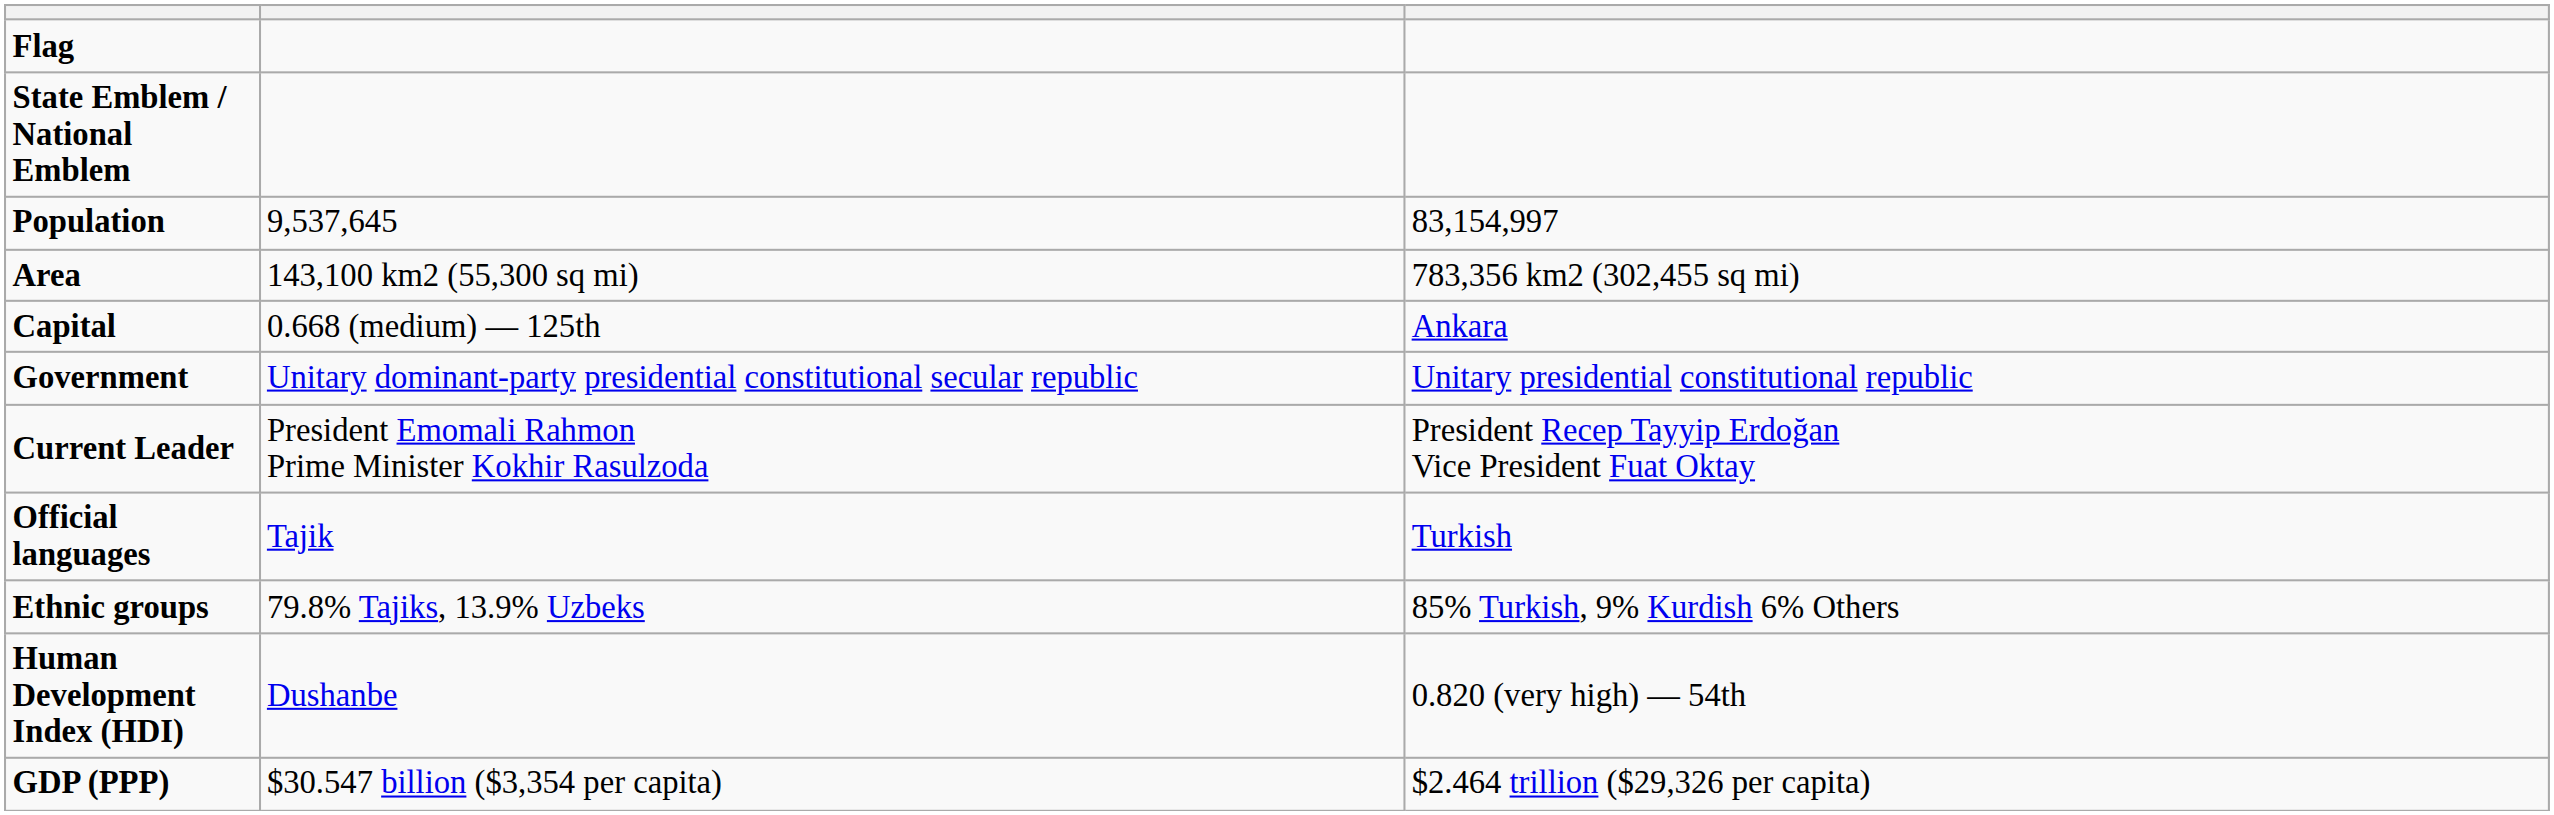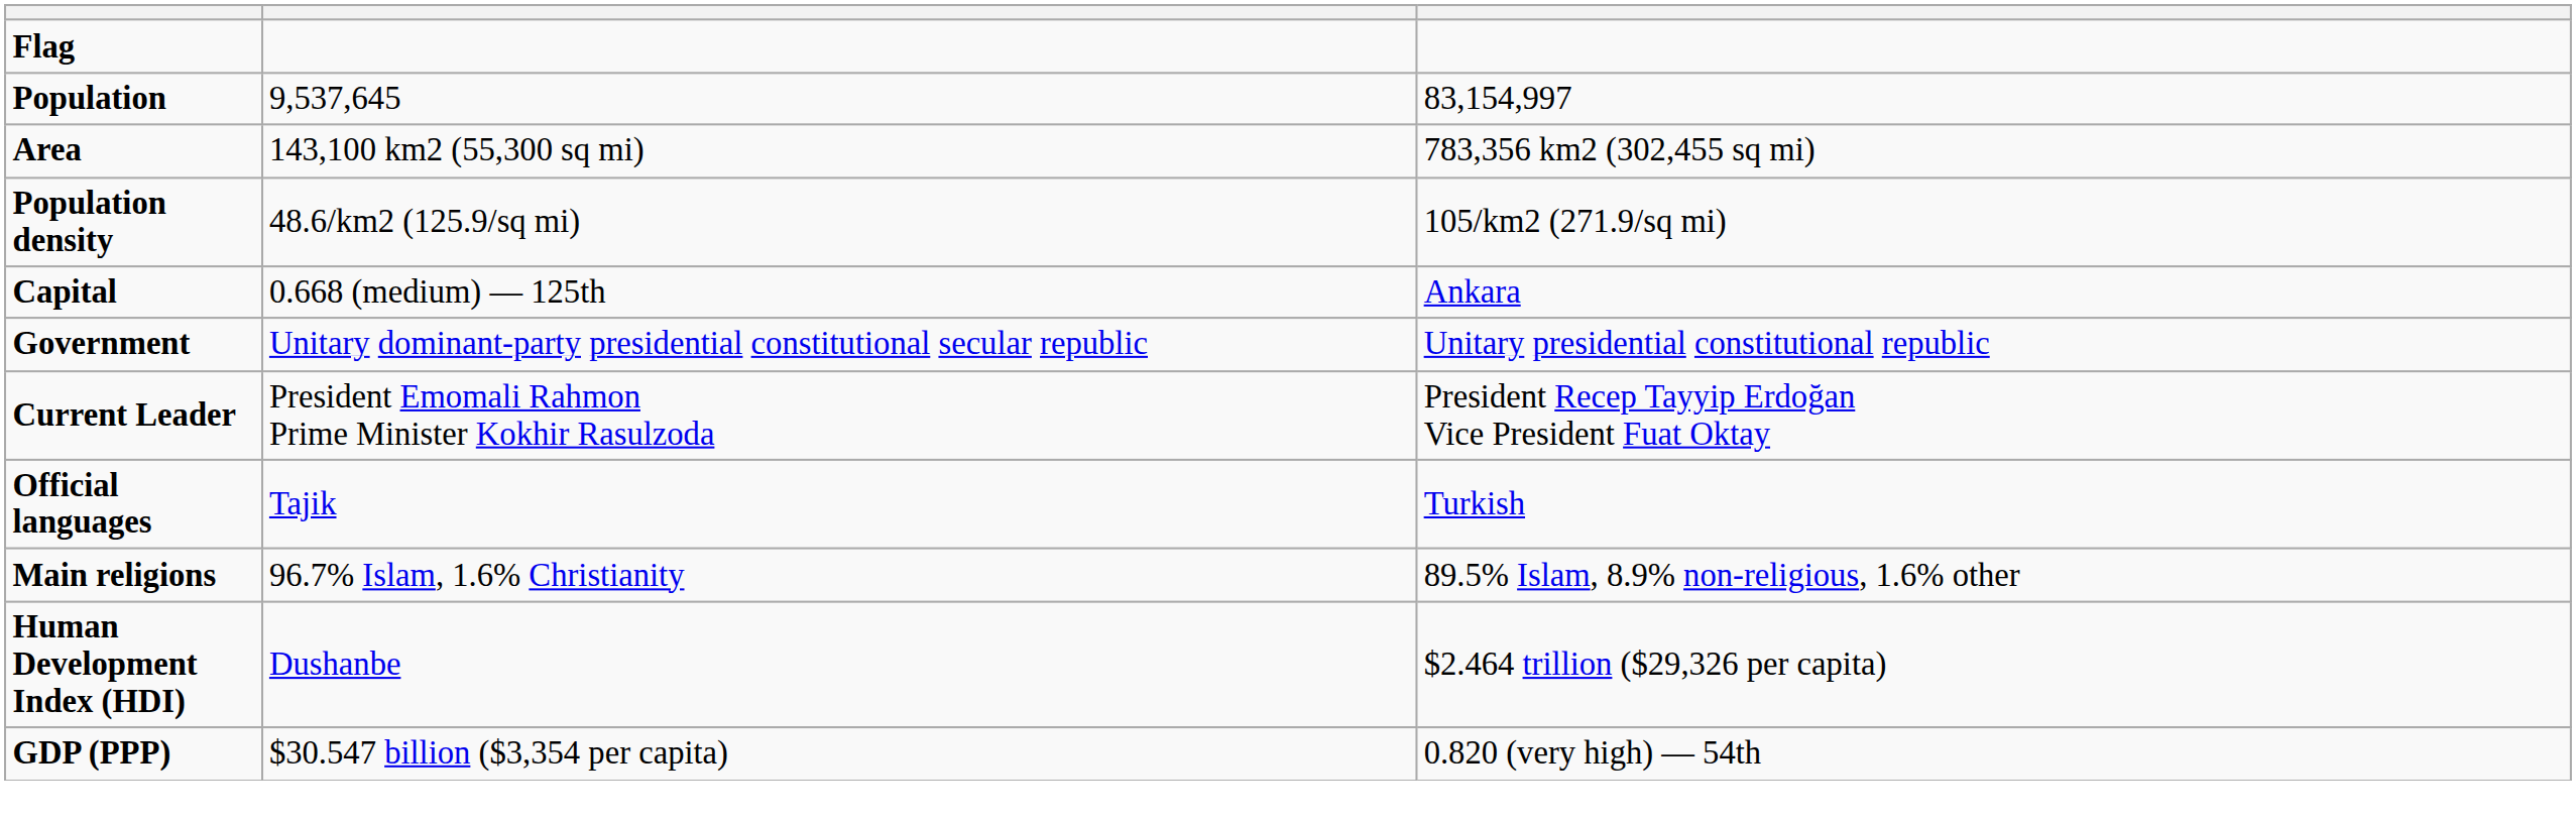- row: State Emblem / National Emblem
+ row: Population density | 48.6/km2 (125.9/sq mi) | 105/km2 (271.9/sq mi)
+ row: Main religions | 96.7% Islam, 1.6% Christianity | 89.5% Islam, 8.9% non-religious, 1.6% other
- row: Ethnic groups | 79.8% Tajiks, 13.9% Uzbeks | 85% Turkish, 9% Kurdish 6% Others
Human Development Index (HDI) | column 3: 0.820 (very high) — 54th -> $2.464 trillion ($29,326 per capita)
GDP (PPP) | column 3: $2.464 trillion ($29,326 per capita) -> 0.820 (very high) — 54th
